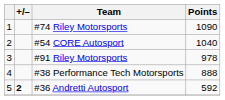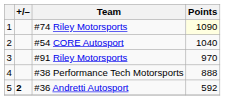#74 Riley Motorsports | Points: no background -> lightyellow background
#91 Riley Motorsports | Points: 978 -> 970
